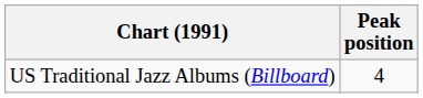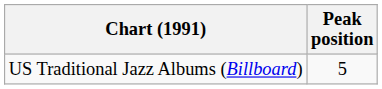US Traditional Jazz Albums (Billboard) | Peak position: 4 -> 5
